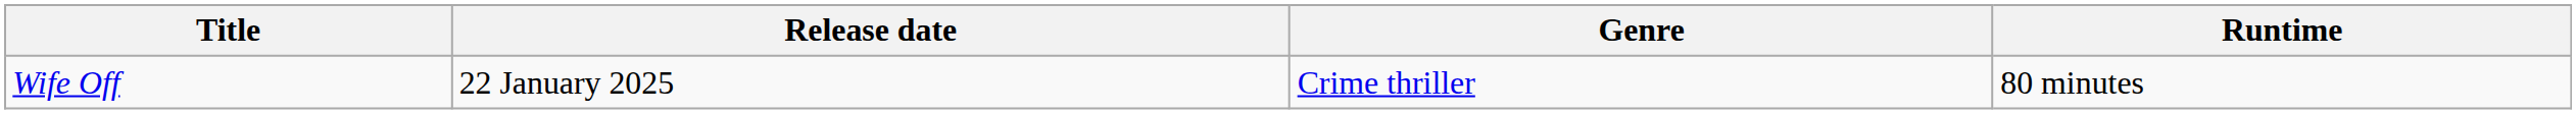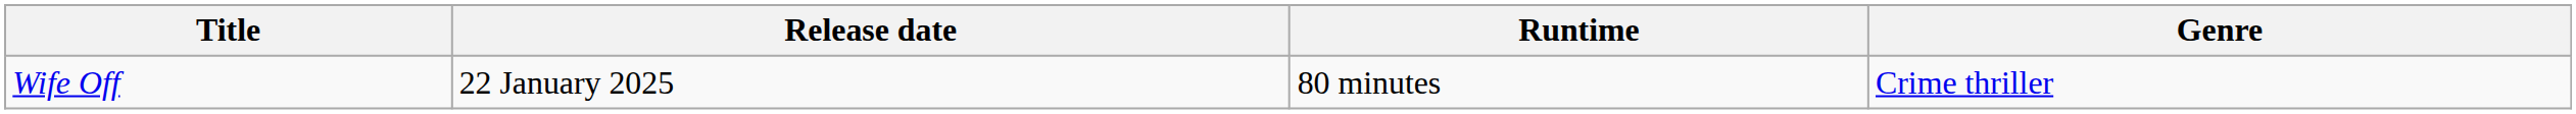columns swapped: Genre <-> Runtime
